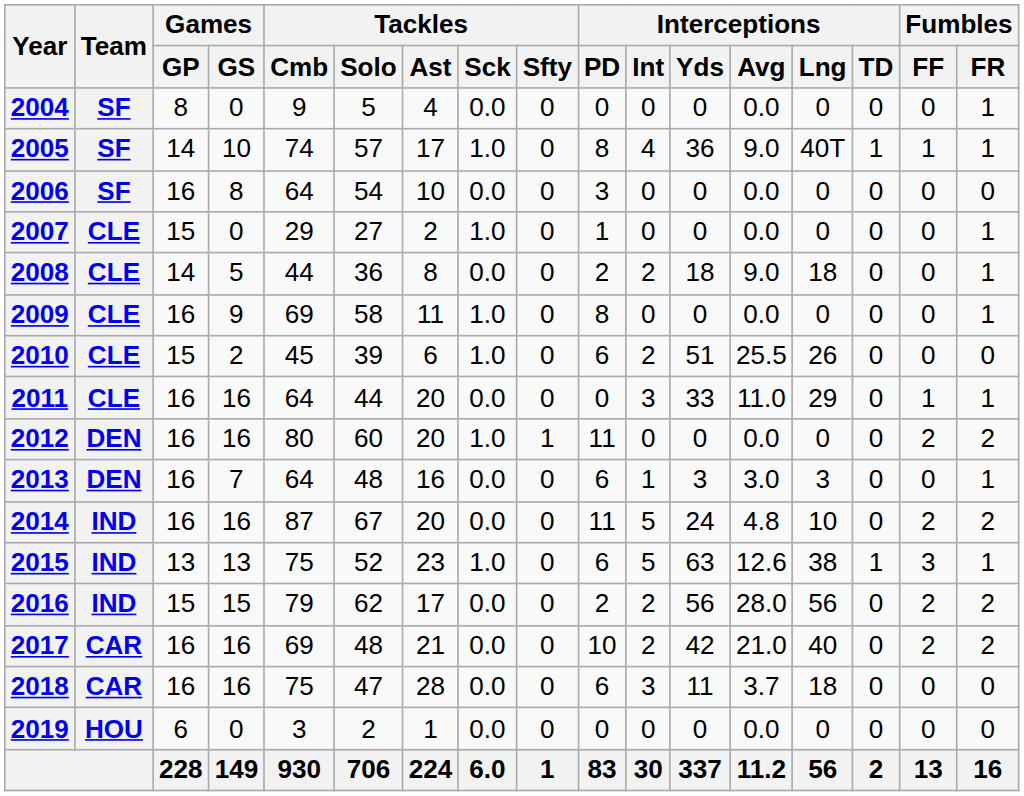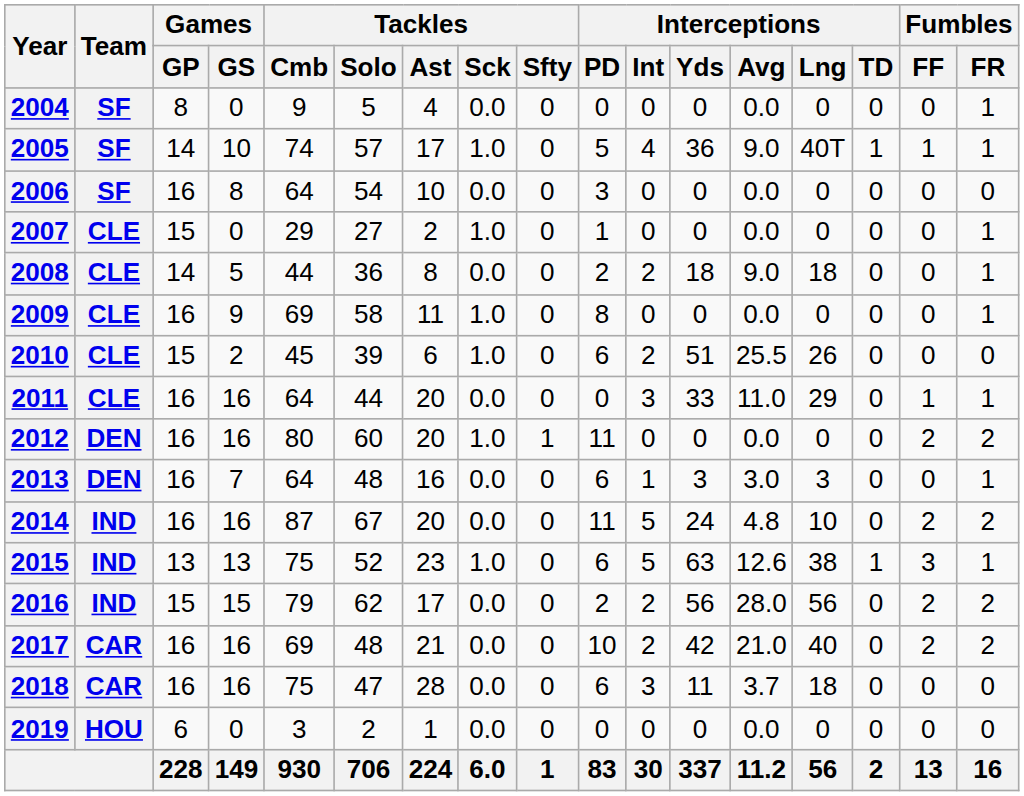2005 | Interceptions / PD: 8 -> 5
